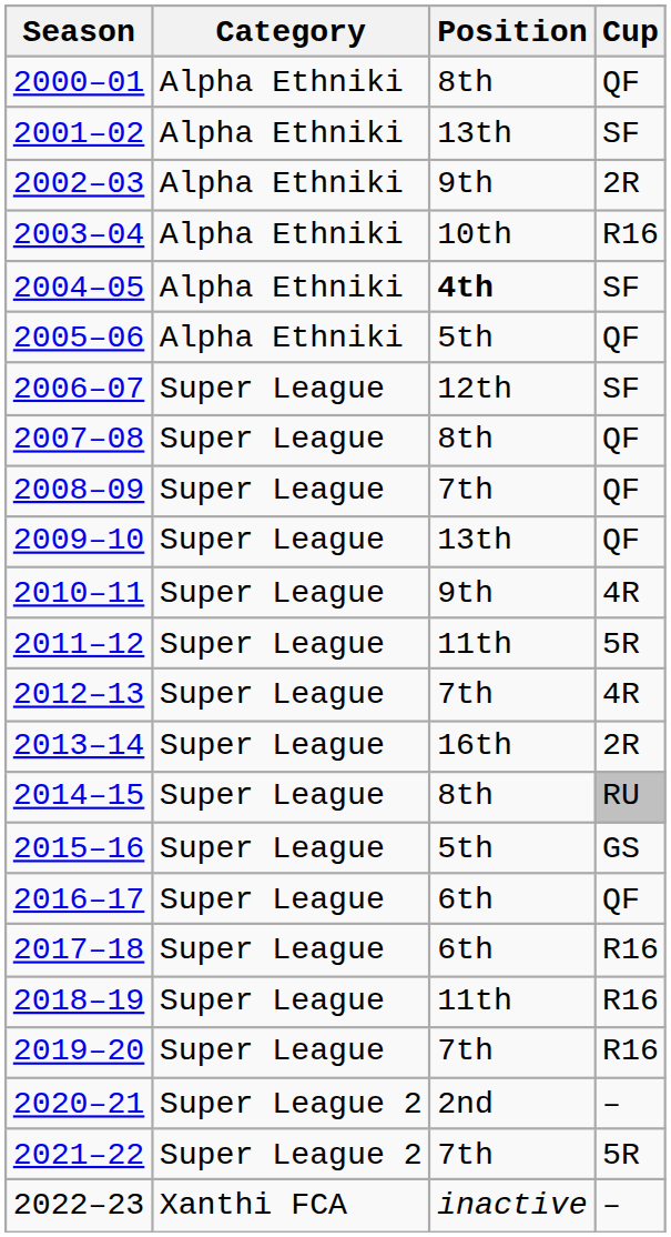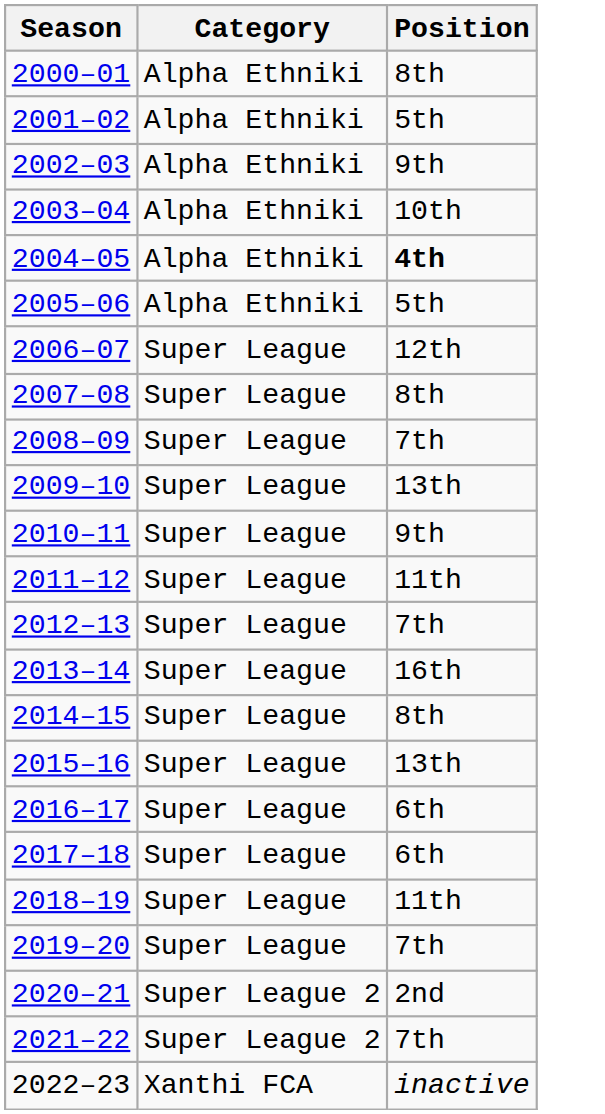- column: Cup | QF | SF | 2R | R16 | SF | QF | SF | QF | QF | QF | 4R | 5R | 4R | 2R | RU | GS | QF | R16 | R16 | R16 | – | 5R | –
2001–02 | Position: 13th -> 5th
2015–16 | Position: 5th -> 13th
